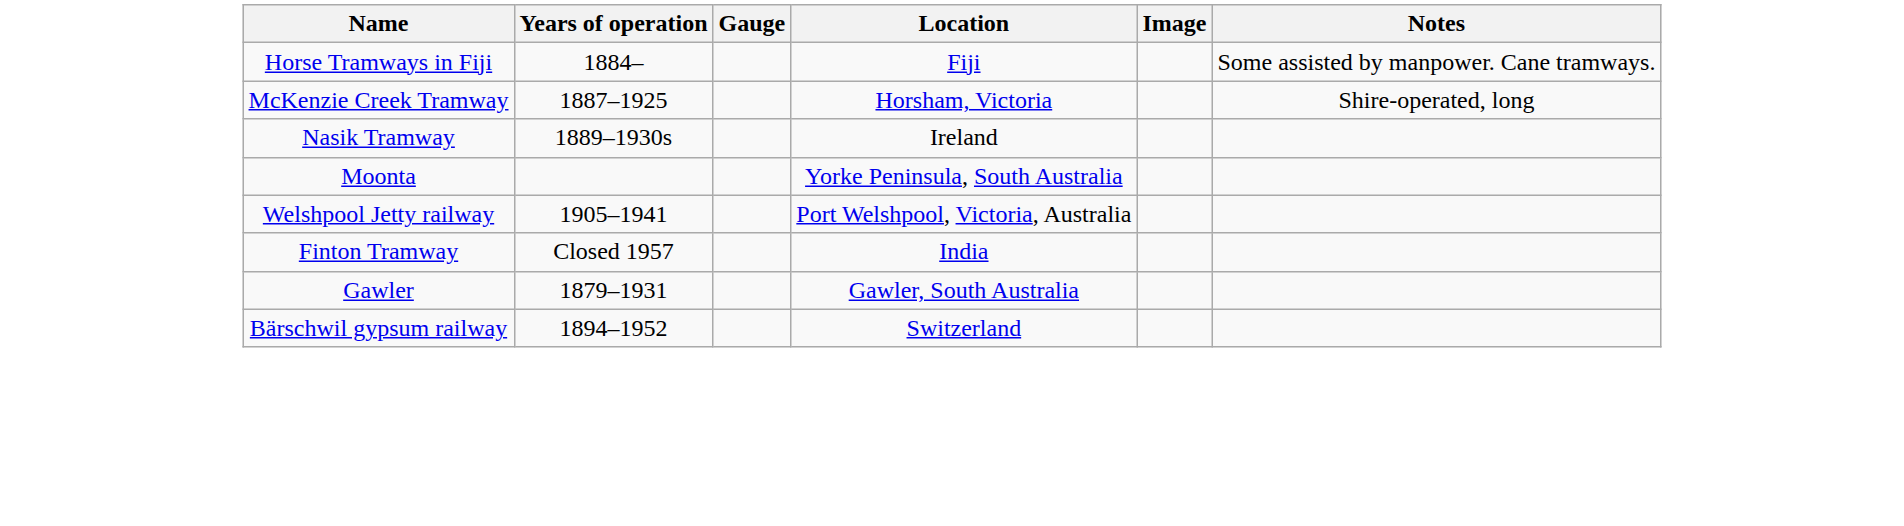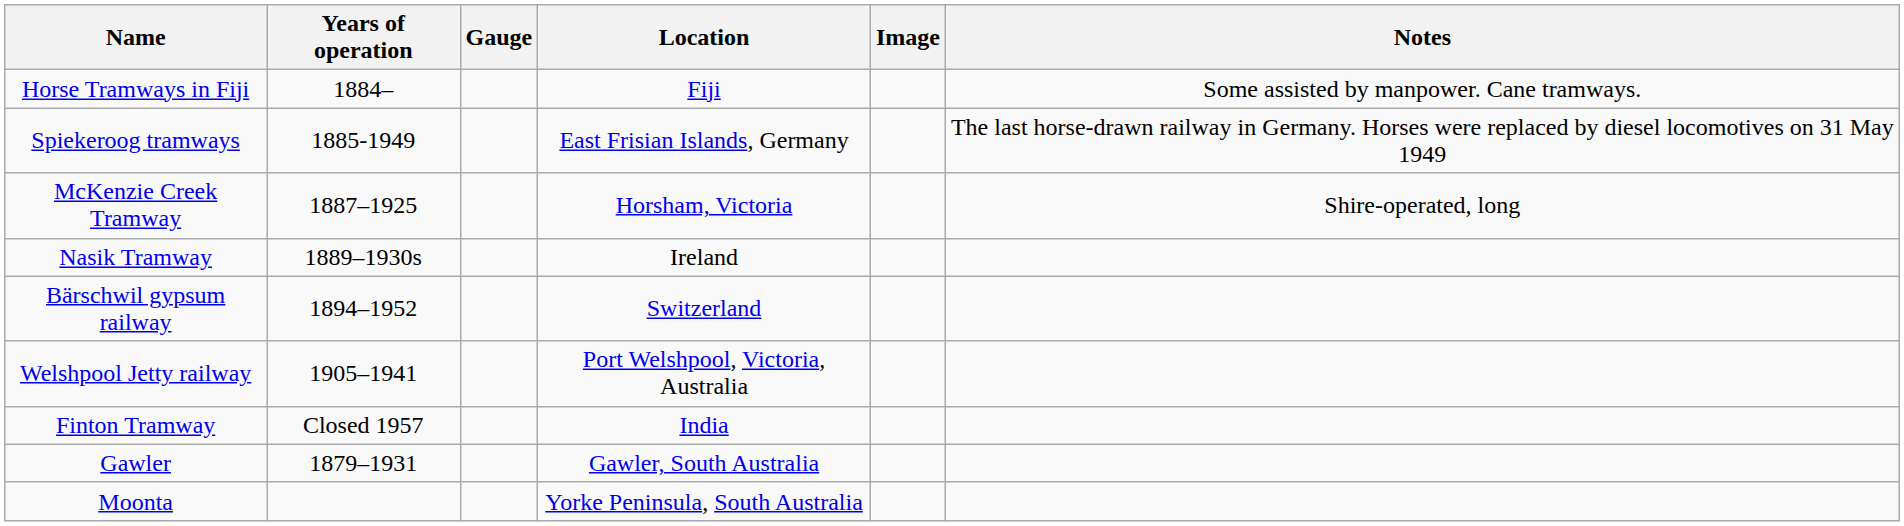+ row: Spiekeroog tramways | 1885-1949 | East Frisian Islands, Germany | The last horse-drawn railway in Germany. Horses were replaced by diesel locomotives on 31 May 1949
rows swapped: Bärschwil gypsum railway <-> Moonta
